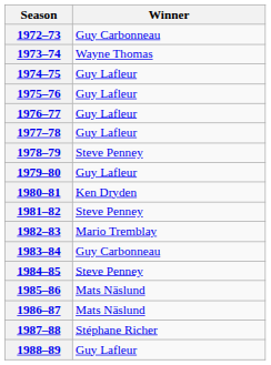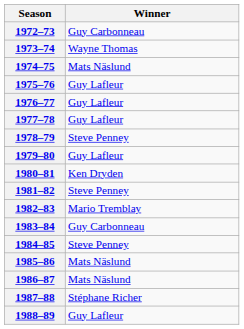1974–75 | Winner: Guy Lafleur -> Mats Näslund
